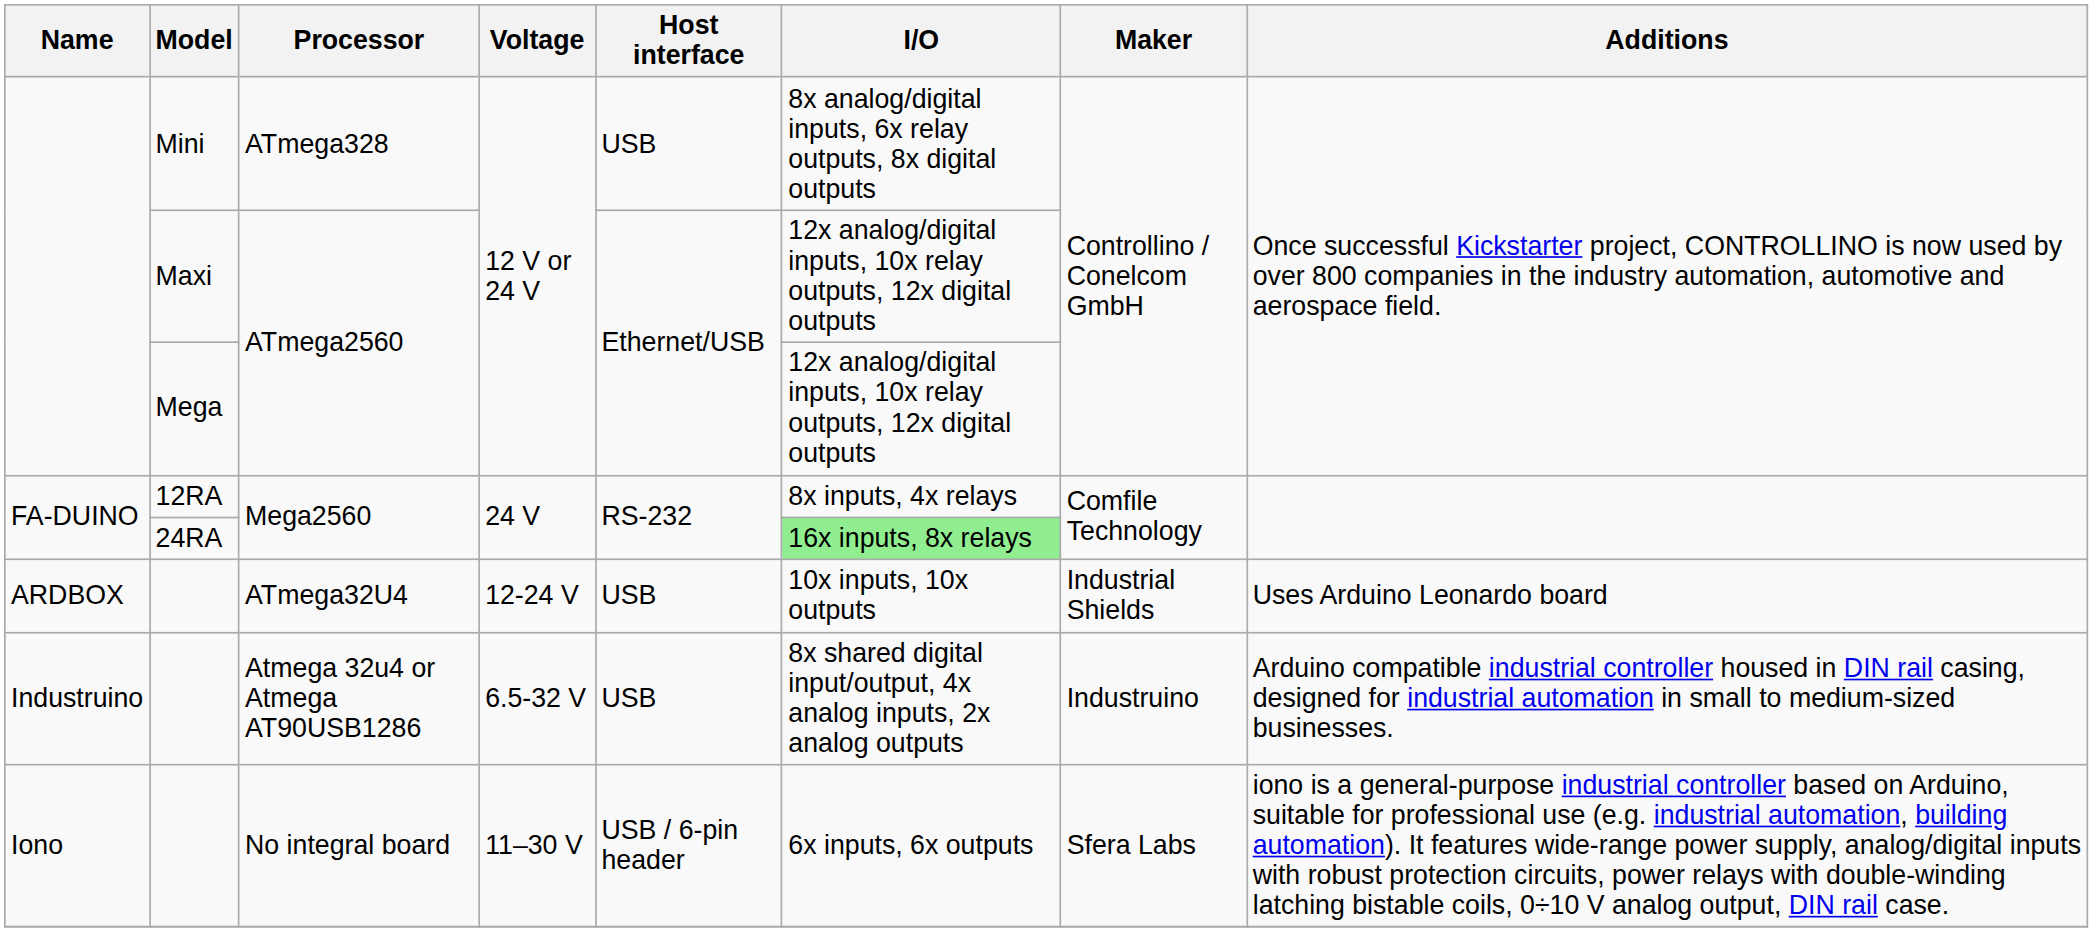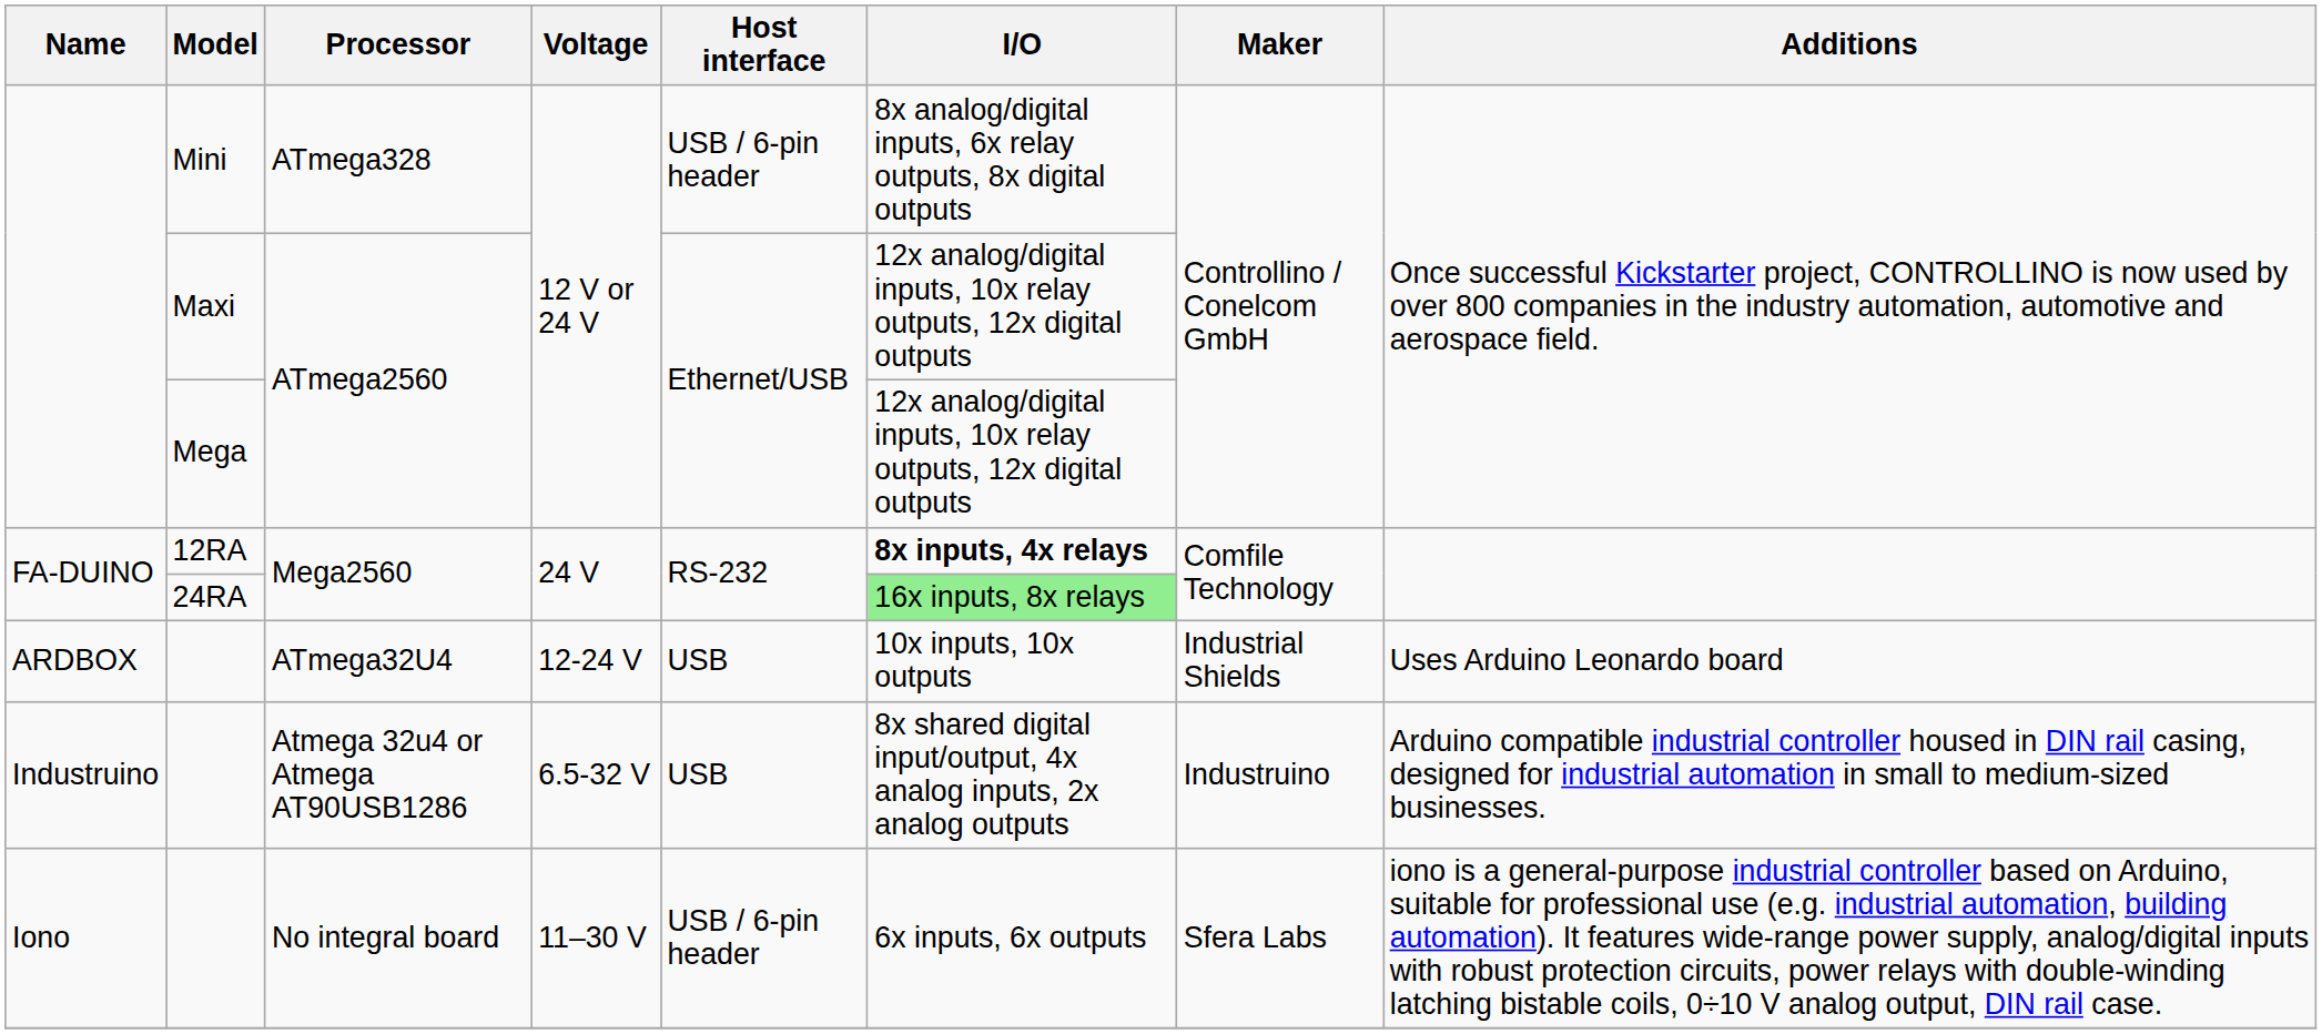Mini | Host interface: USB -> USB / 6-pin header
12RA | I/O: normal -> bold
